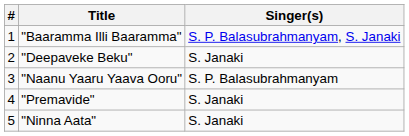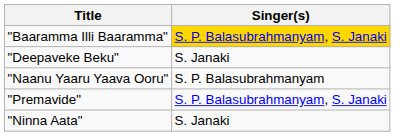- column: # | 1 | 2 | 3 | 4 | 5
"Baaramma Illi Baaramma" | Singer(s): no background -> gold background
"Premavide" | Singer(s): S. Janaki -> S. P. Balasubrahmanyam, S. Janaki
